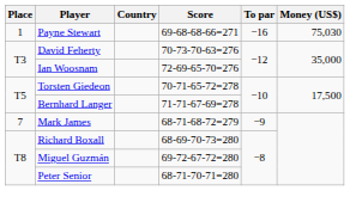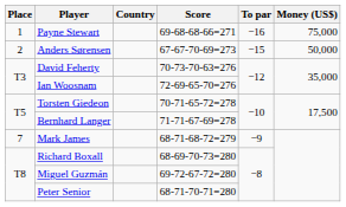Payne Stewart | Money (US$): 75,030 -> 75,000
+ row: 2 | Anders Sørensen | 67-67-70-69=273 | −15 | 50,000
